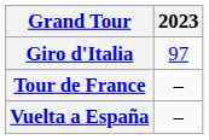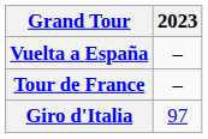rows swapped: Giro d'Italia <-> Vuelta a España
